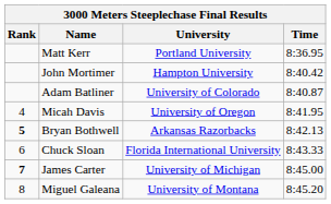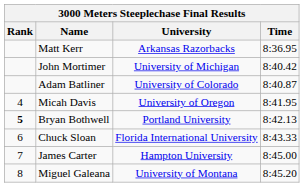Matt Kerr | University: Portland University -> Arkansas Razorbacks
John Mortimer | University: Hampton University -> University of Michigan
Bryan Bothwell | University: Arkansas Razorbacks -> Portland University
James Carter | Rank: bold -> normal
James Carter | University: University of Michigan -> Hampton University
